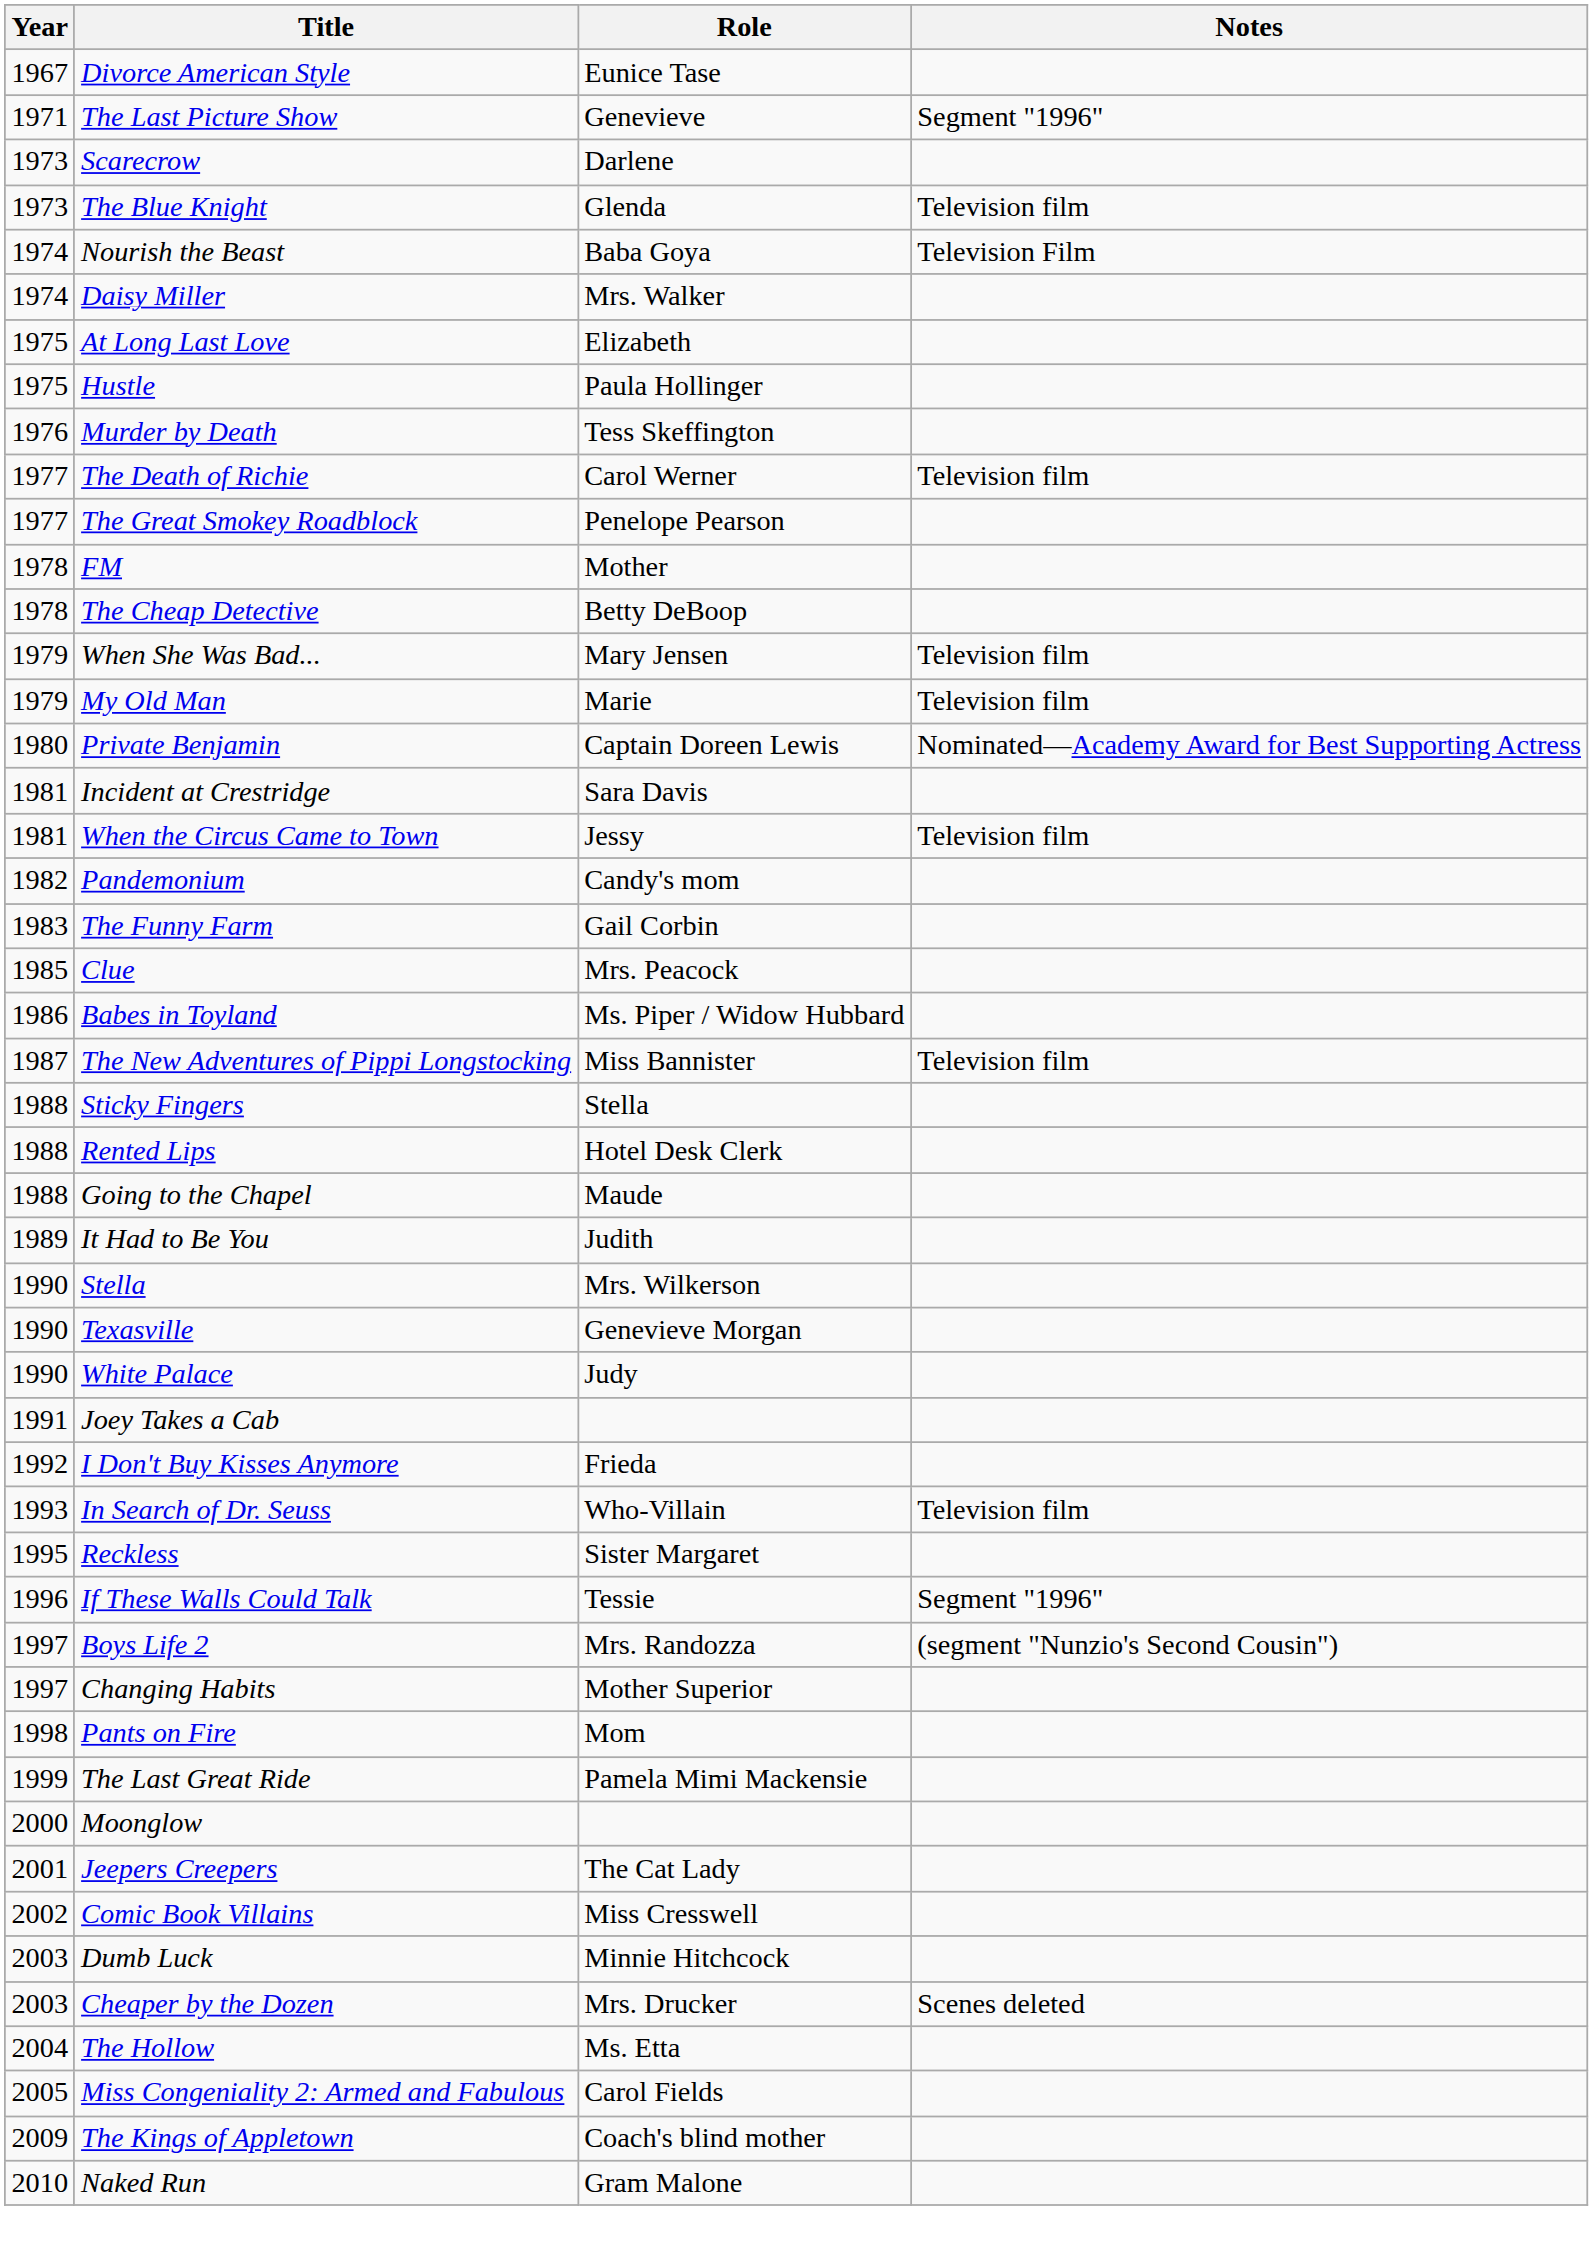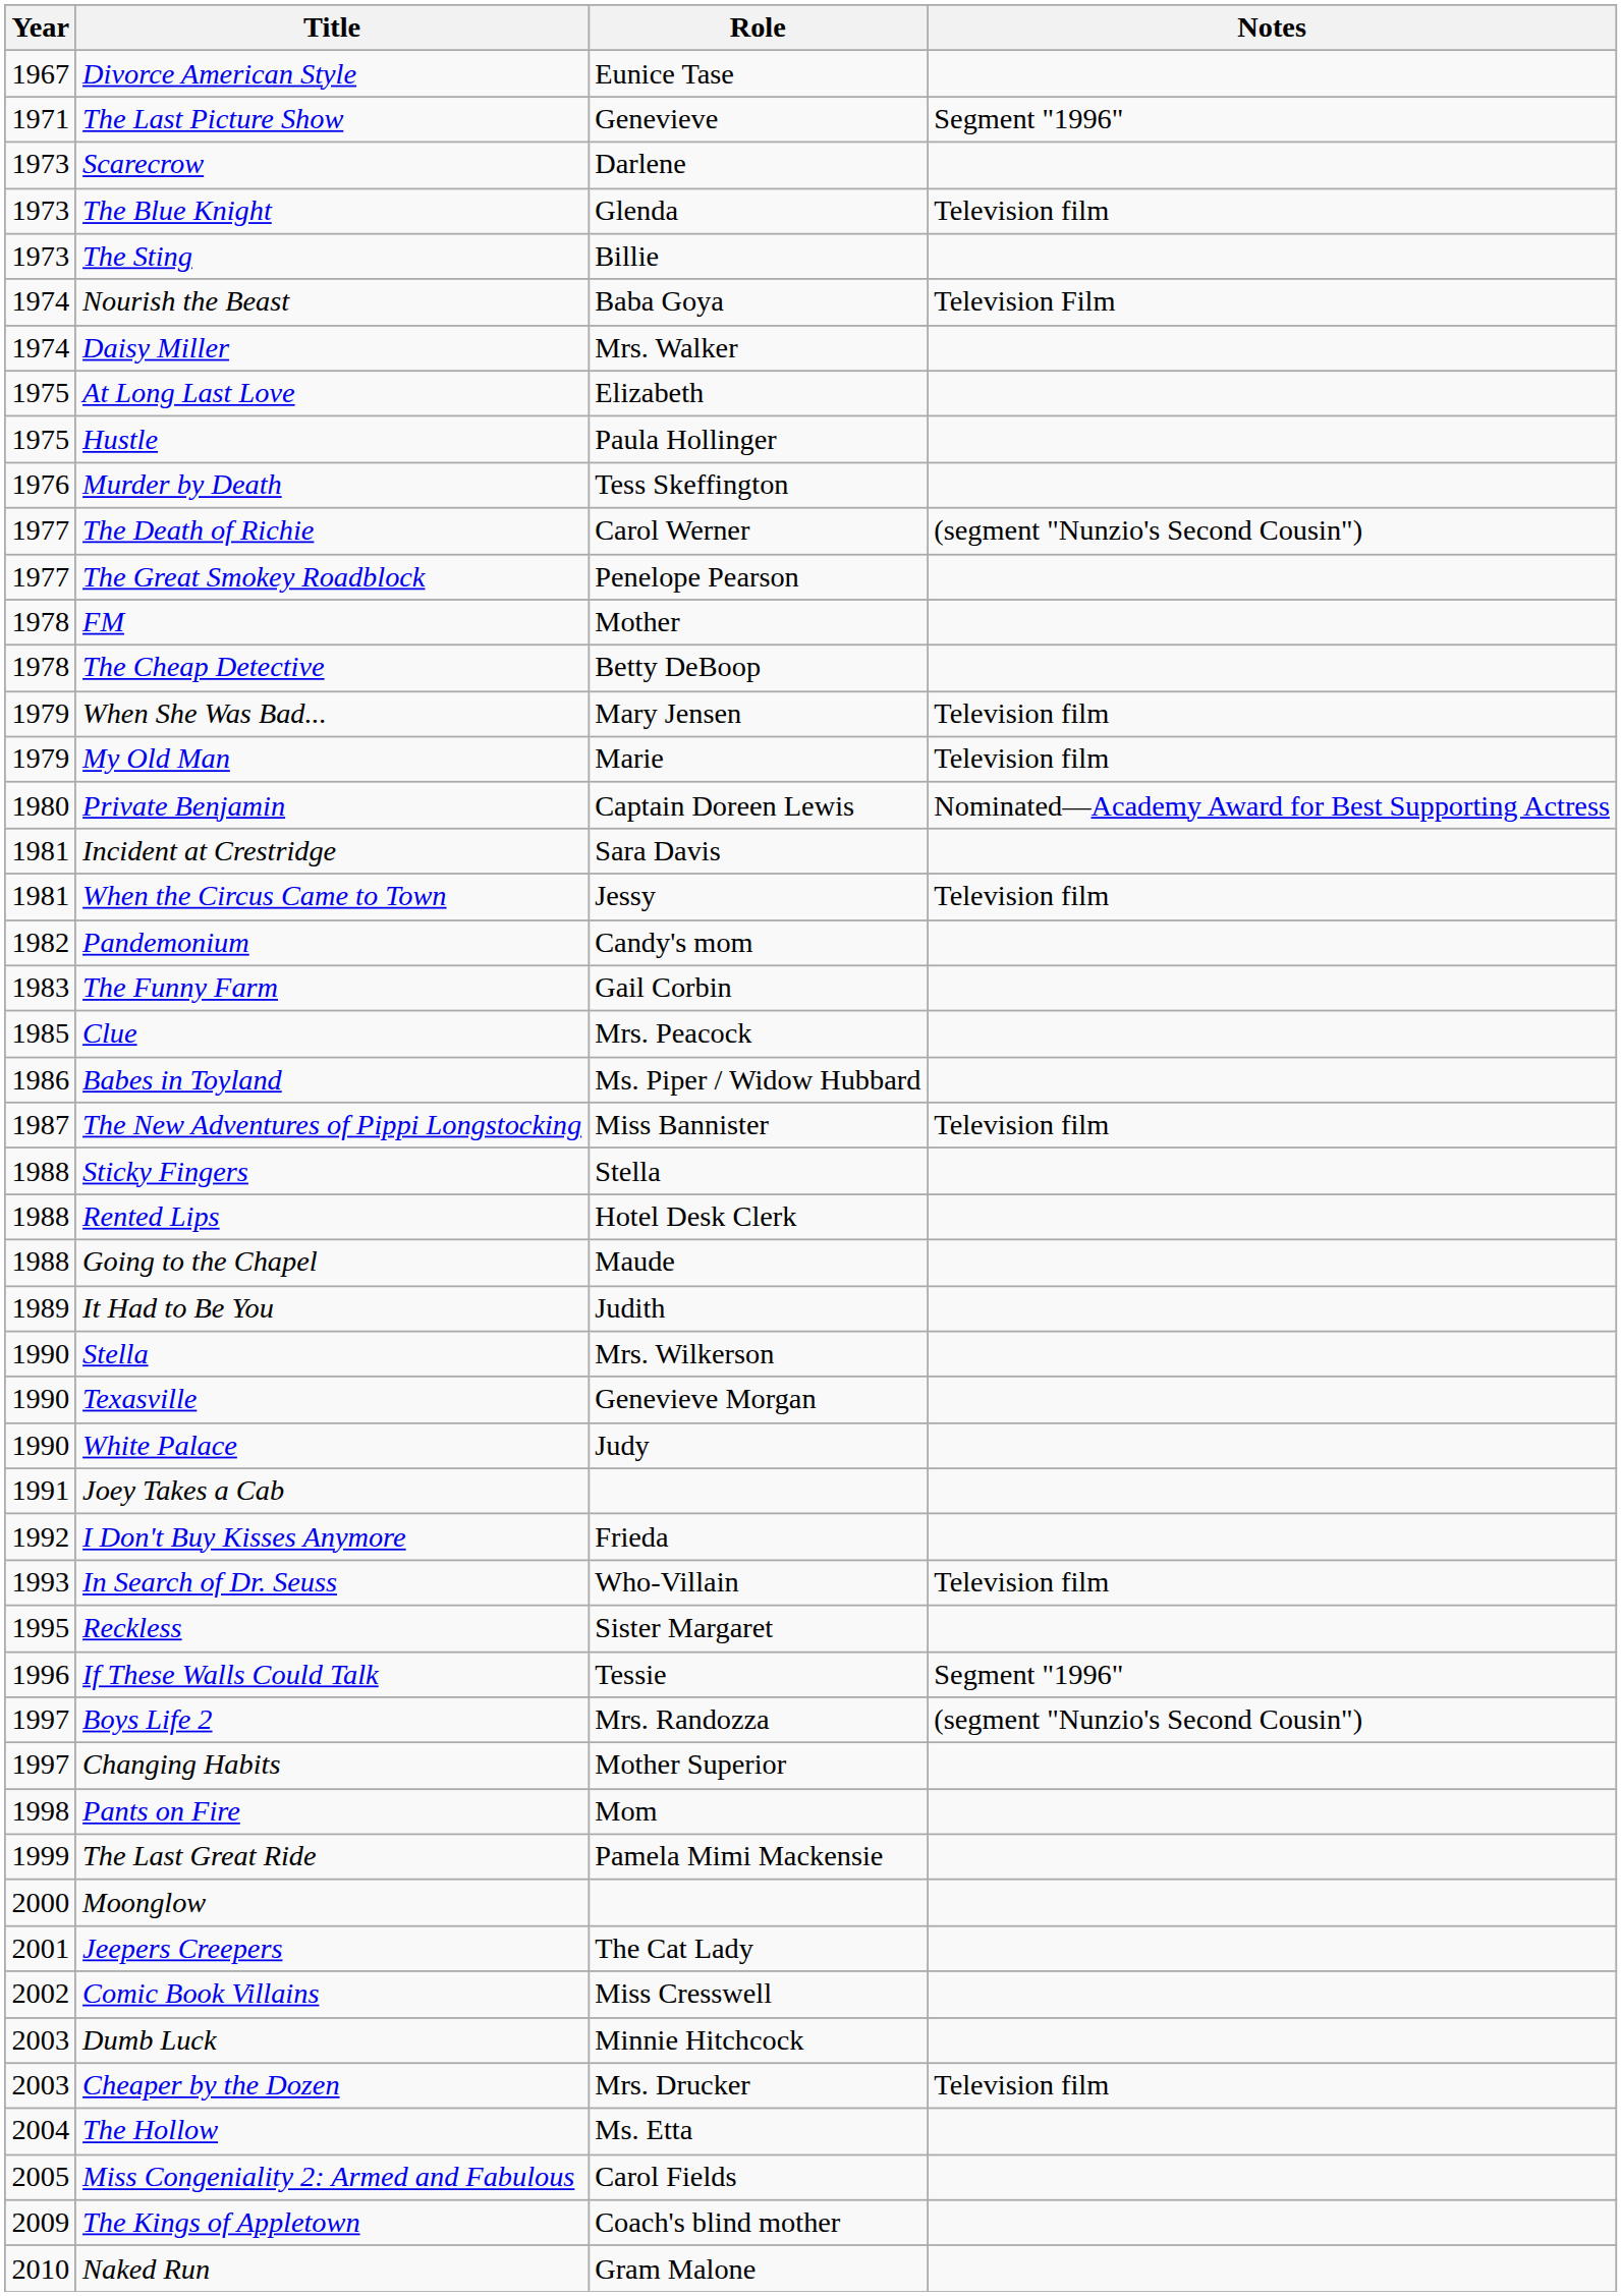+ row: 1973 | The Sting | Billie
The Death of Richie | Notes: Television film -> (segment "Nunzio's Second Cousin")
Cheaper by the Dozen | Notes: Scenes deleted -> Television film
